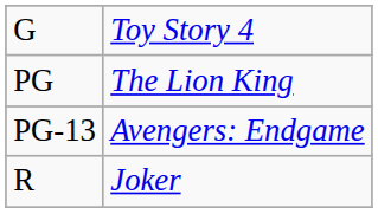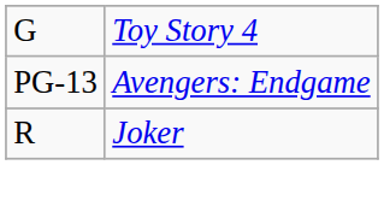- row: PG | The Lion King
